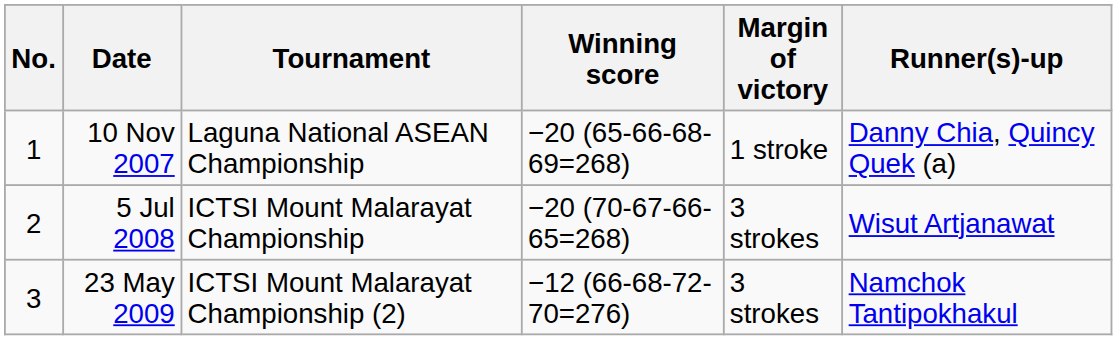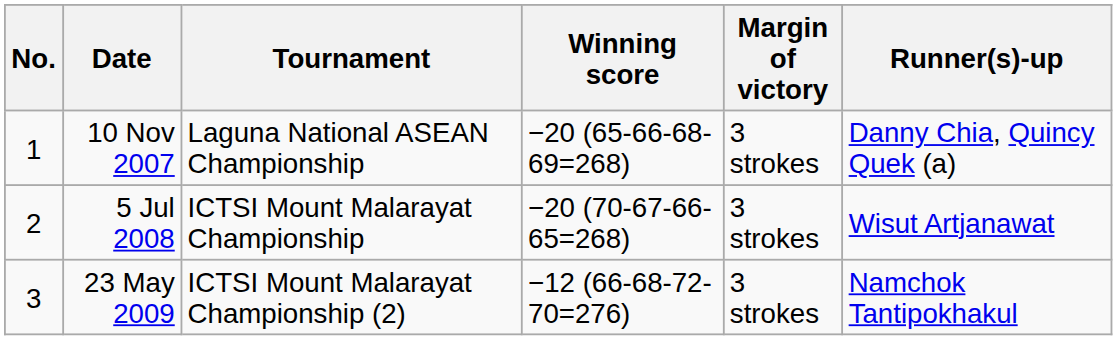10 Nov 2007 | Margin of victory: 1 stroke -> 3 strokes
